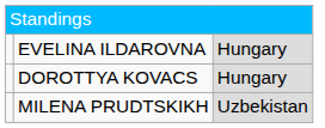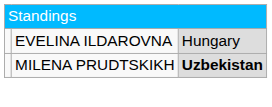- row: DOROTTYA KOVACS | Hungary
MILENA PRUDTSKIKH | column 3: normal -> bold
